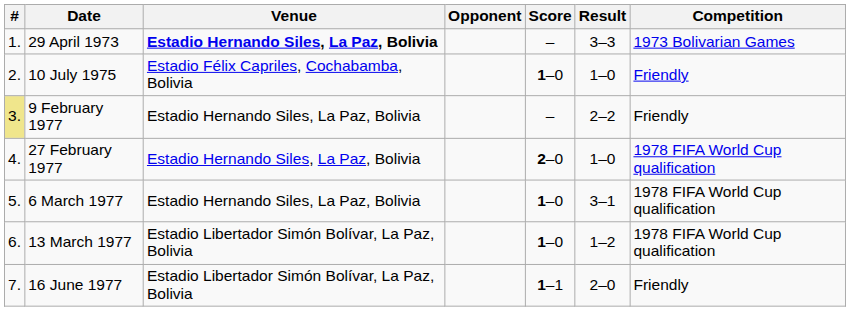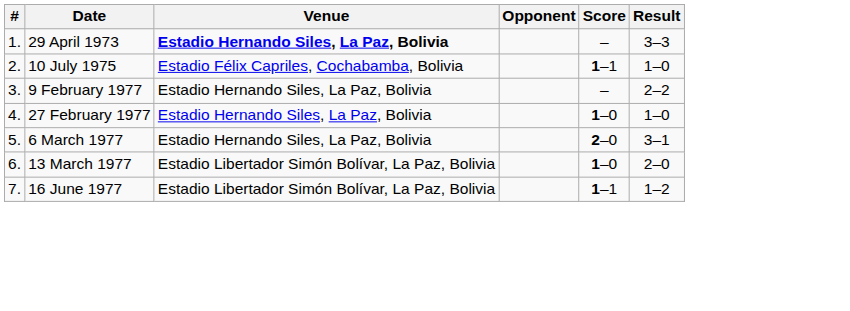- column: Competition | 1973 Bolivarian Games | Friendly | Friendly | 1978 FIFA World Cup qualification | 1978 FIFA World Cup qualification | 1978 FIFA World Cup qualification | Friendly
10 July 1975 | Score: 1–0 -> 1–1
9 February 1977 | #: khaki background -> no background
27 February 1977 | Score: 2–0 -> 1–0
6 March 1977 | Score: 1–0 -> 2–0
13 March 1977 | Result: 1–2 -> 2–0
16 June 1977 | Result: 2–0 -> 1–2
